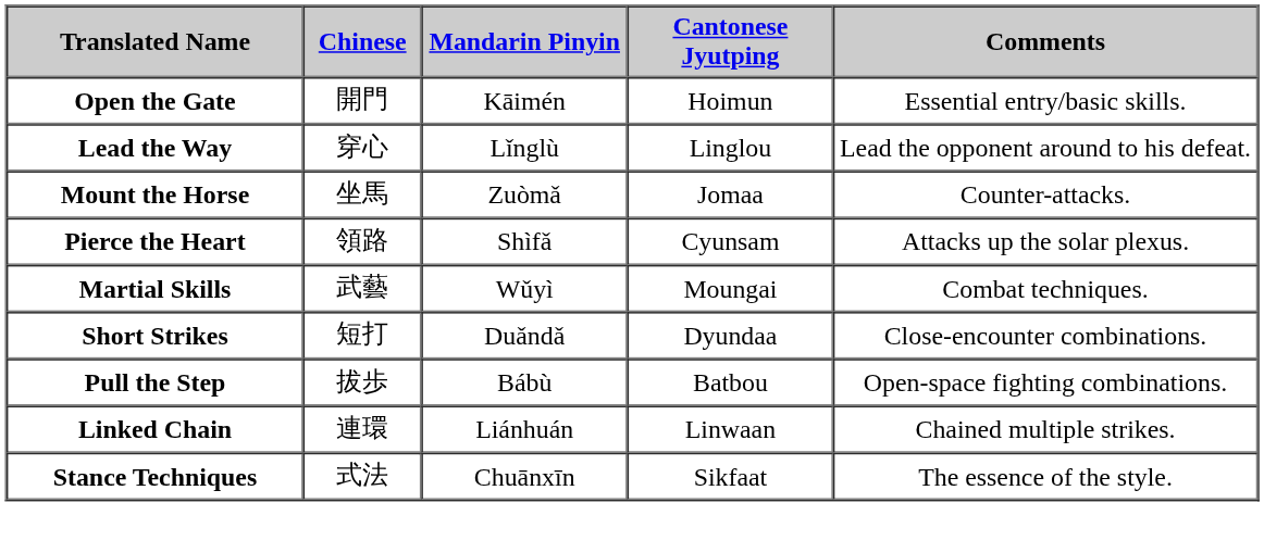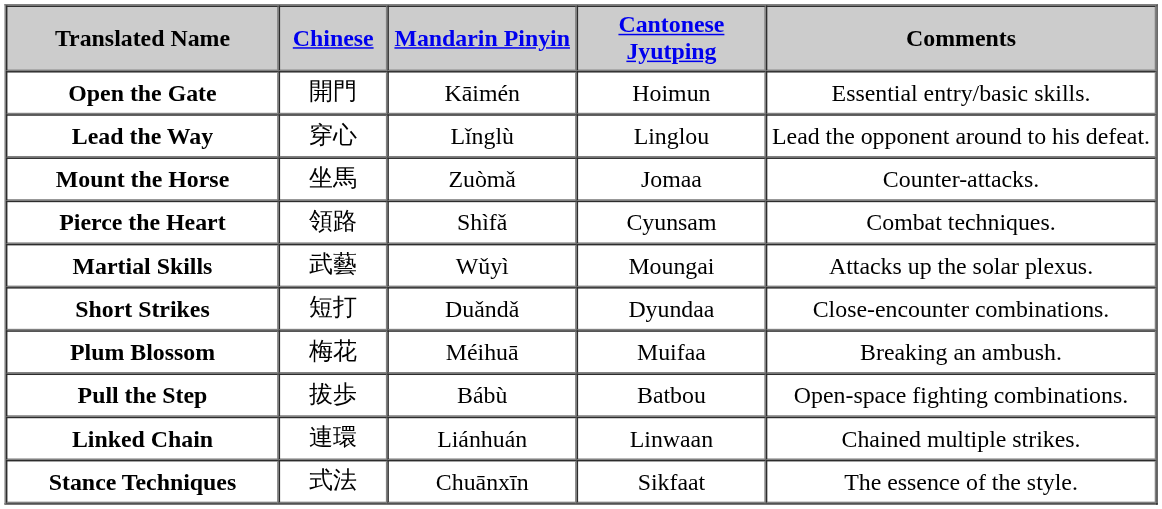Pierce the Heart | Comments: Attacks up the solar plexus. -> Combat techniques.
Martial Skills | Comments: Combat techniques. -> Attacks up the solar plexus.
+ row: Plum Blossom | 梅花 | Méihuā | Muifaa | Breaking an ambush.
